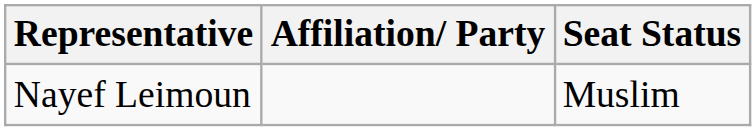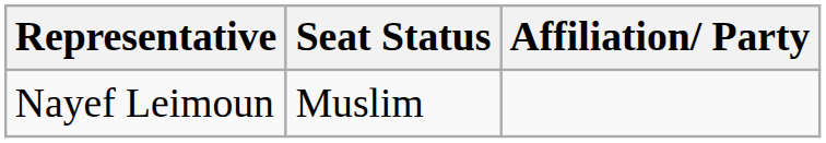columns swapped: Affiliation/ Party <-> Seat Status
